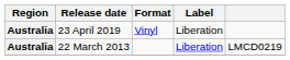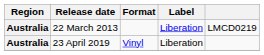rows swapped: 22 March 2013 <-> 23 April 2019
